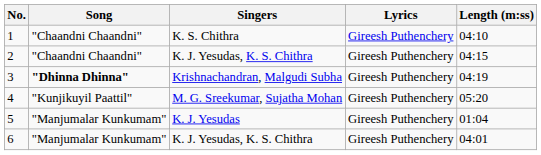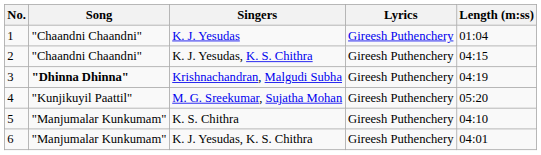1 | Singers: K. S. Chithra -> K. J. Yesudas
1 | Length (m:ss): 04:10 -> 01:04
5 | Singers: K. J. Yesudas -> K. S. Chithra
5 | Length (m:ss): 01:04 -> 04:10
